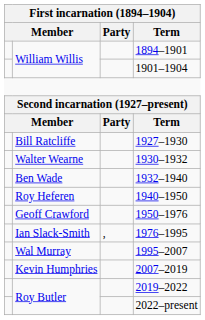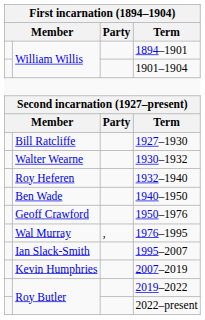1932–1940 | column 2: Ben Wade -> Roy Heferen
1940–1950 | column 2: Roy Heferen -> Ben Wade
1976–1995 | column 2: Ian Slack-Smith -> Wal Murray
1995–2007 | column 2: Wal Murray -> Ian Slack-Smith
